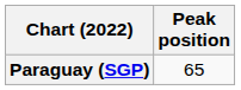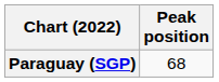Paraguay (SGP) | Peak position: 65 -> 68
